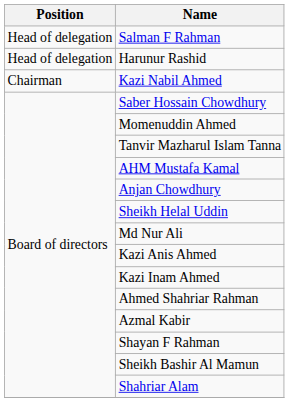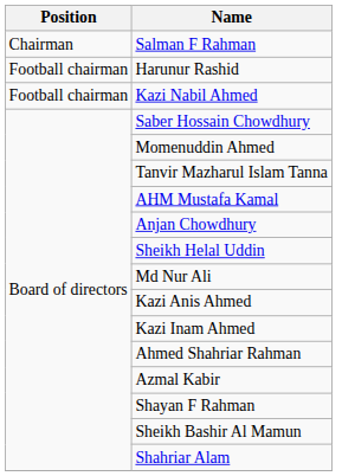Salman F Rahman | Position: Head of delegation -> Chairman
Harunur Rashid | Position: Head of delegation -> Football chairman
Kazi Nabil Ahmed | Position: Chairman -> Football chairman
